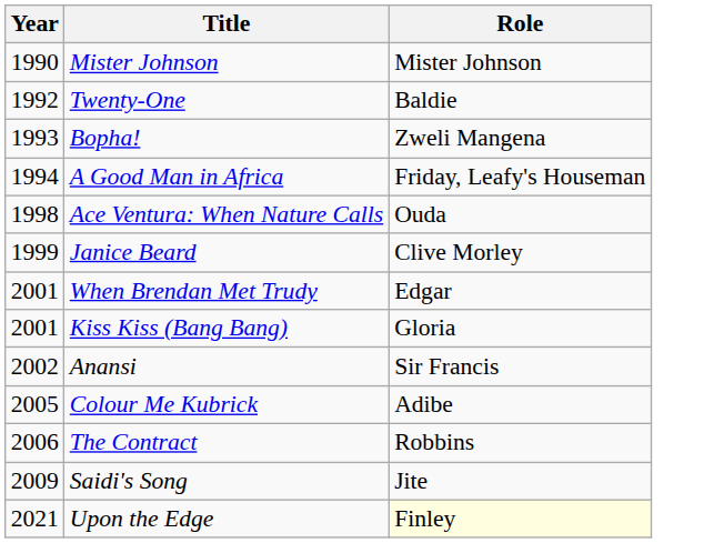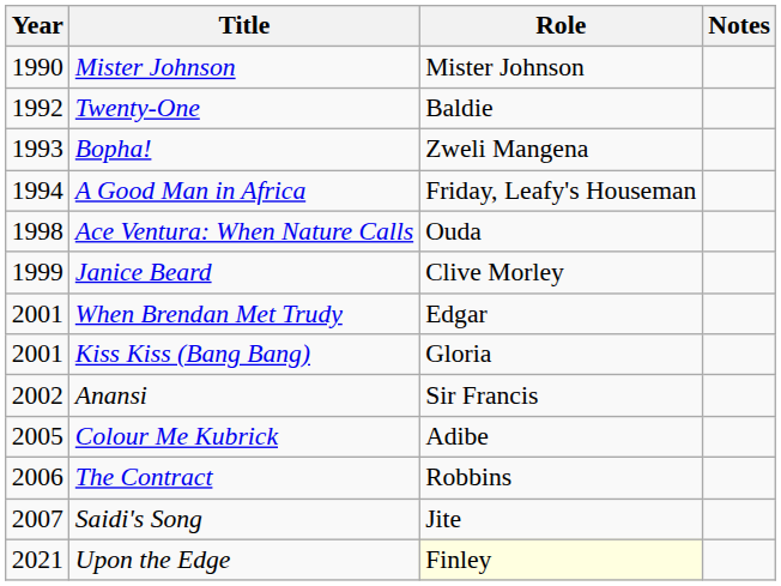+ column: Notes
Saidi's Song | Year: 2009 -> 2007
